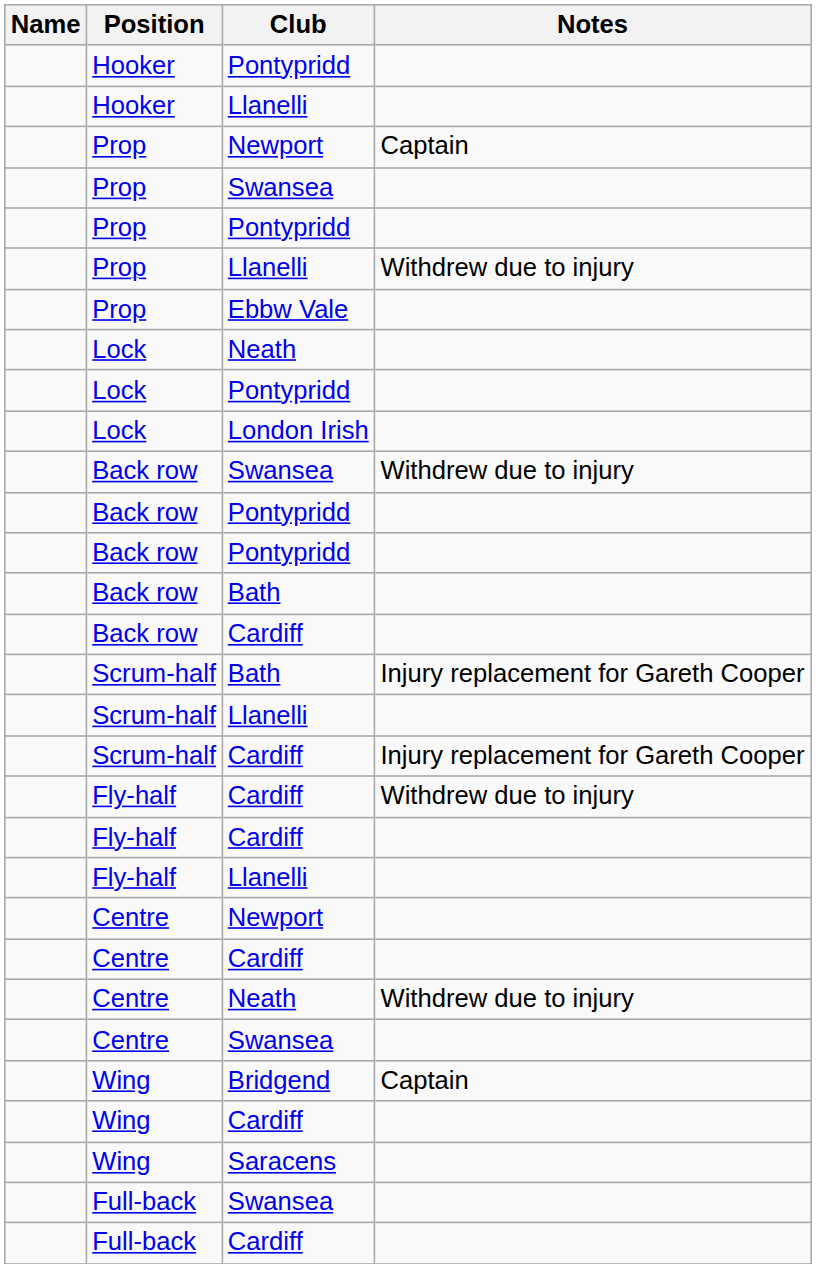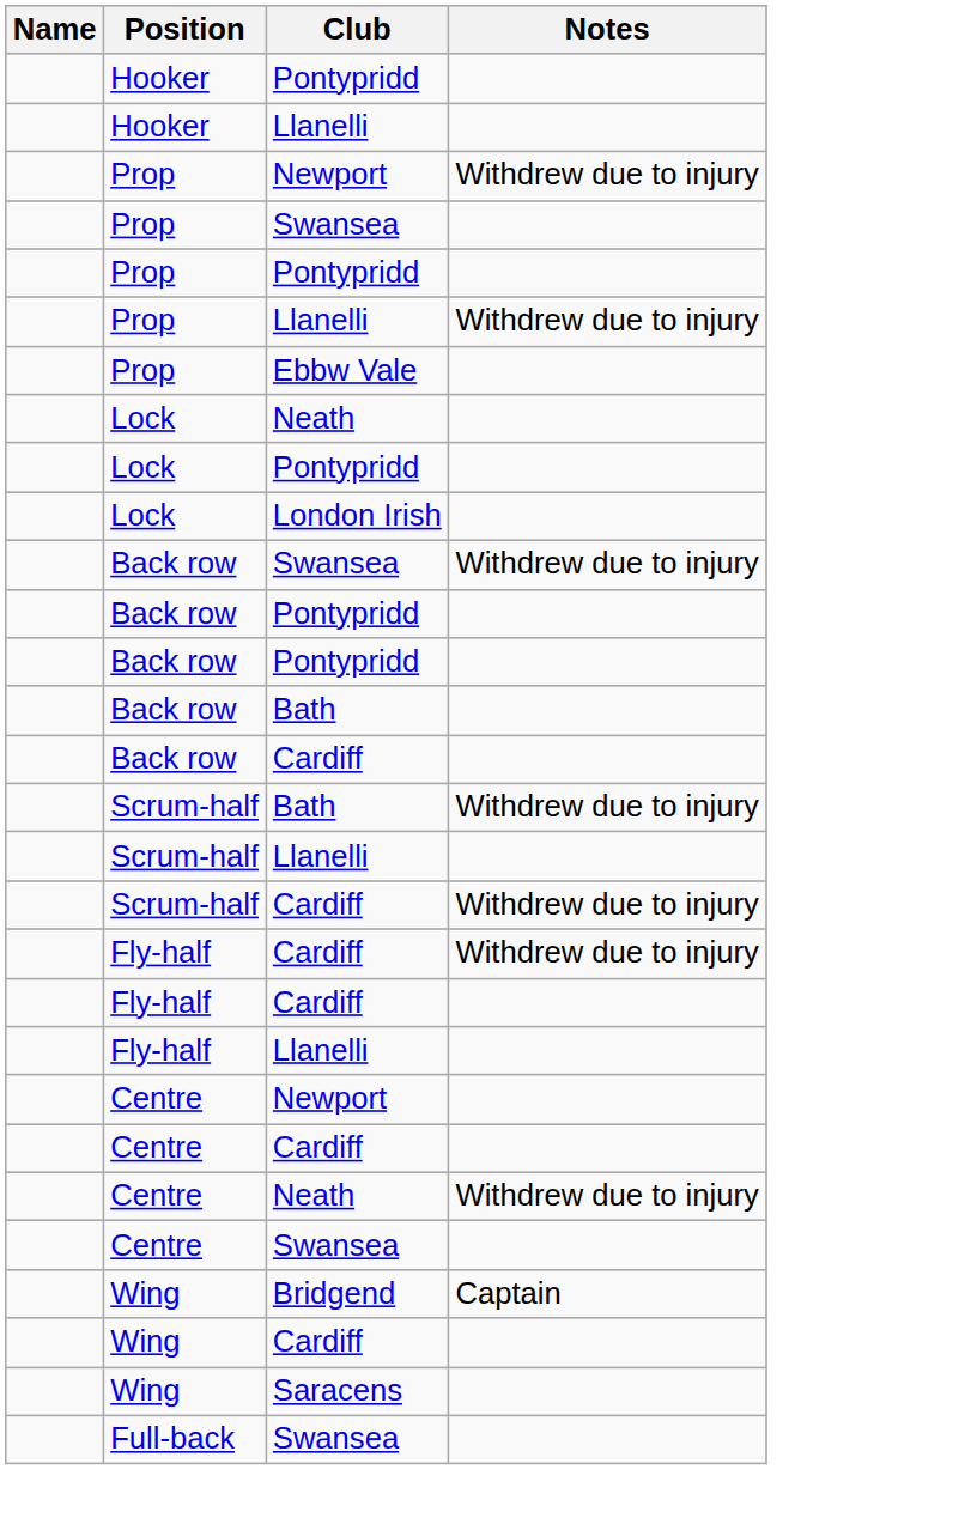Prop / Newport | Notes: Captain -> Withdrew due to injury
Scrum-half / Bath | Notes: Injury replacement for Gareth Cooper -> Withdrew due to injury
Scrum-half / Cardiff | Notes: Injury replacement for Gareth Cooper -> Withdrew due to injury
- row: Full-back | Cardiff
